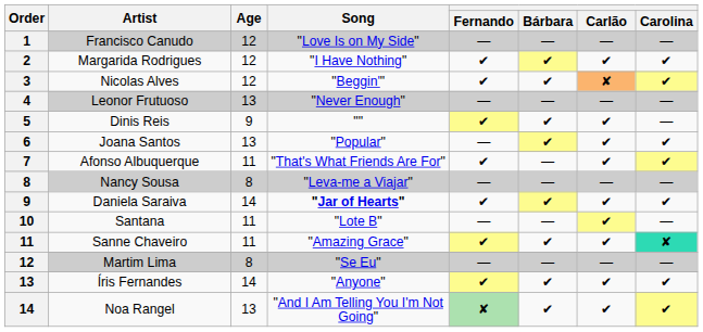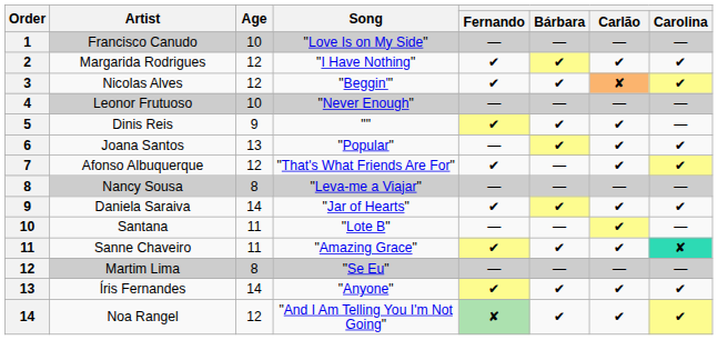Francisco Canudo | Age: 12 -> 10
Leonor Frutuoso | Age: 13 -> 10
Afonso Albuquerque | Age: 11 -> 12
Daniela Saraiva | Song: bold -> normal
Noa Rangel | Age: 13 -> 12
